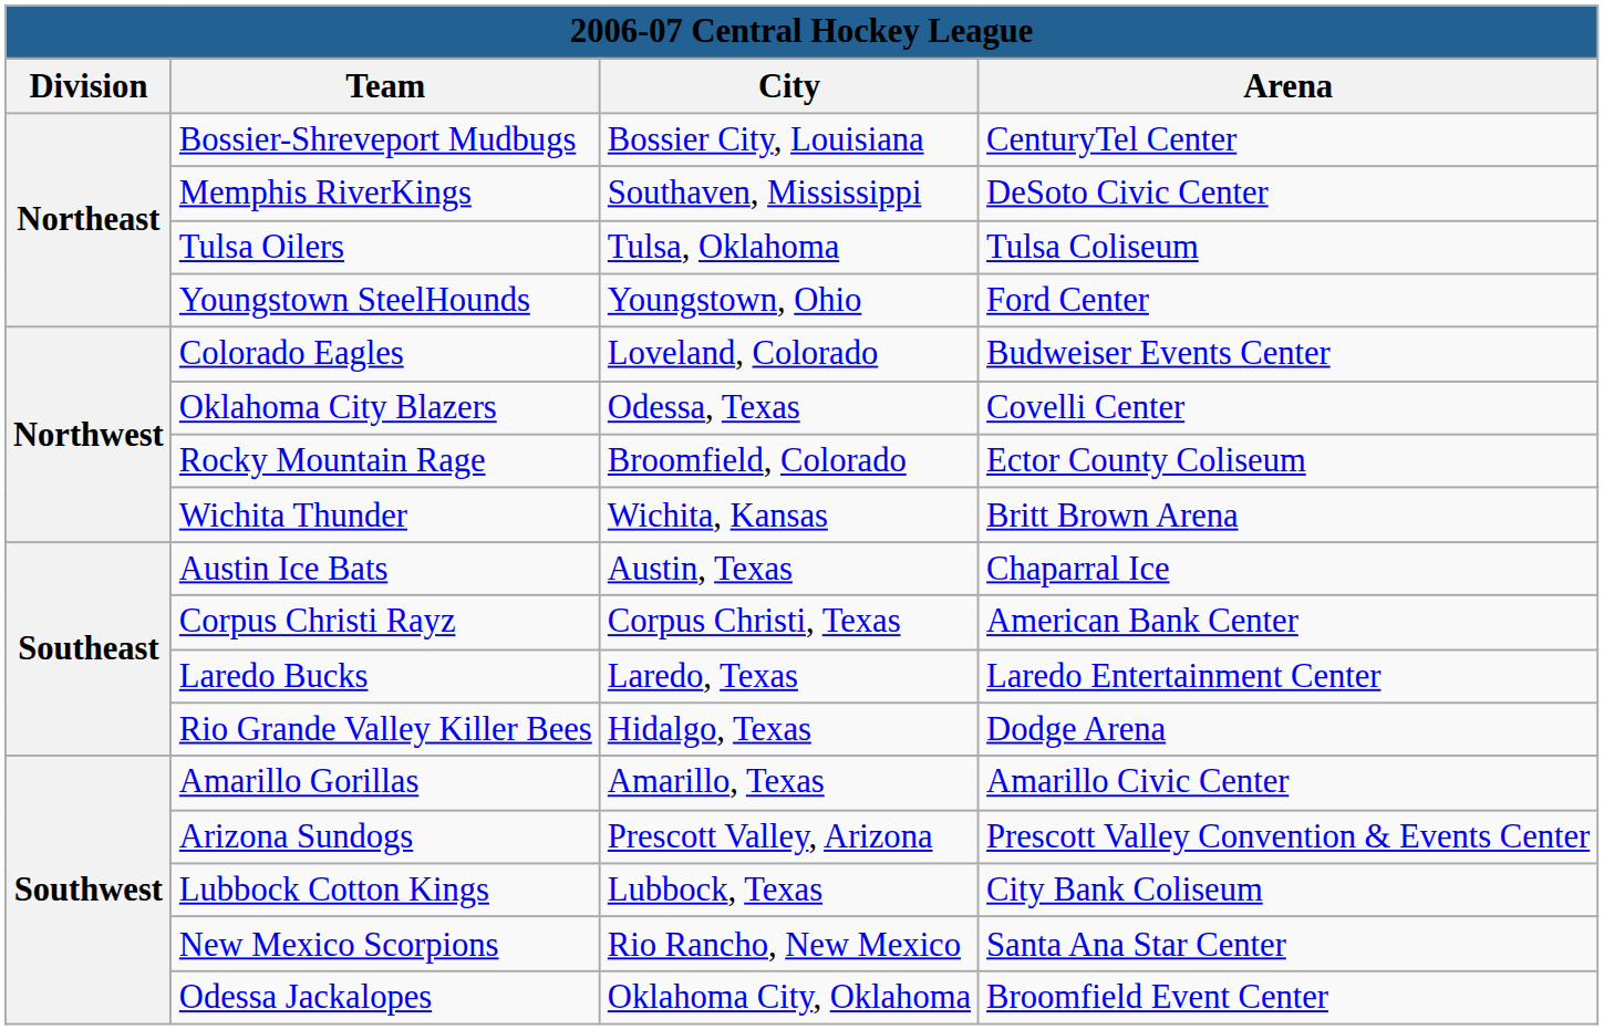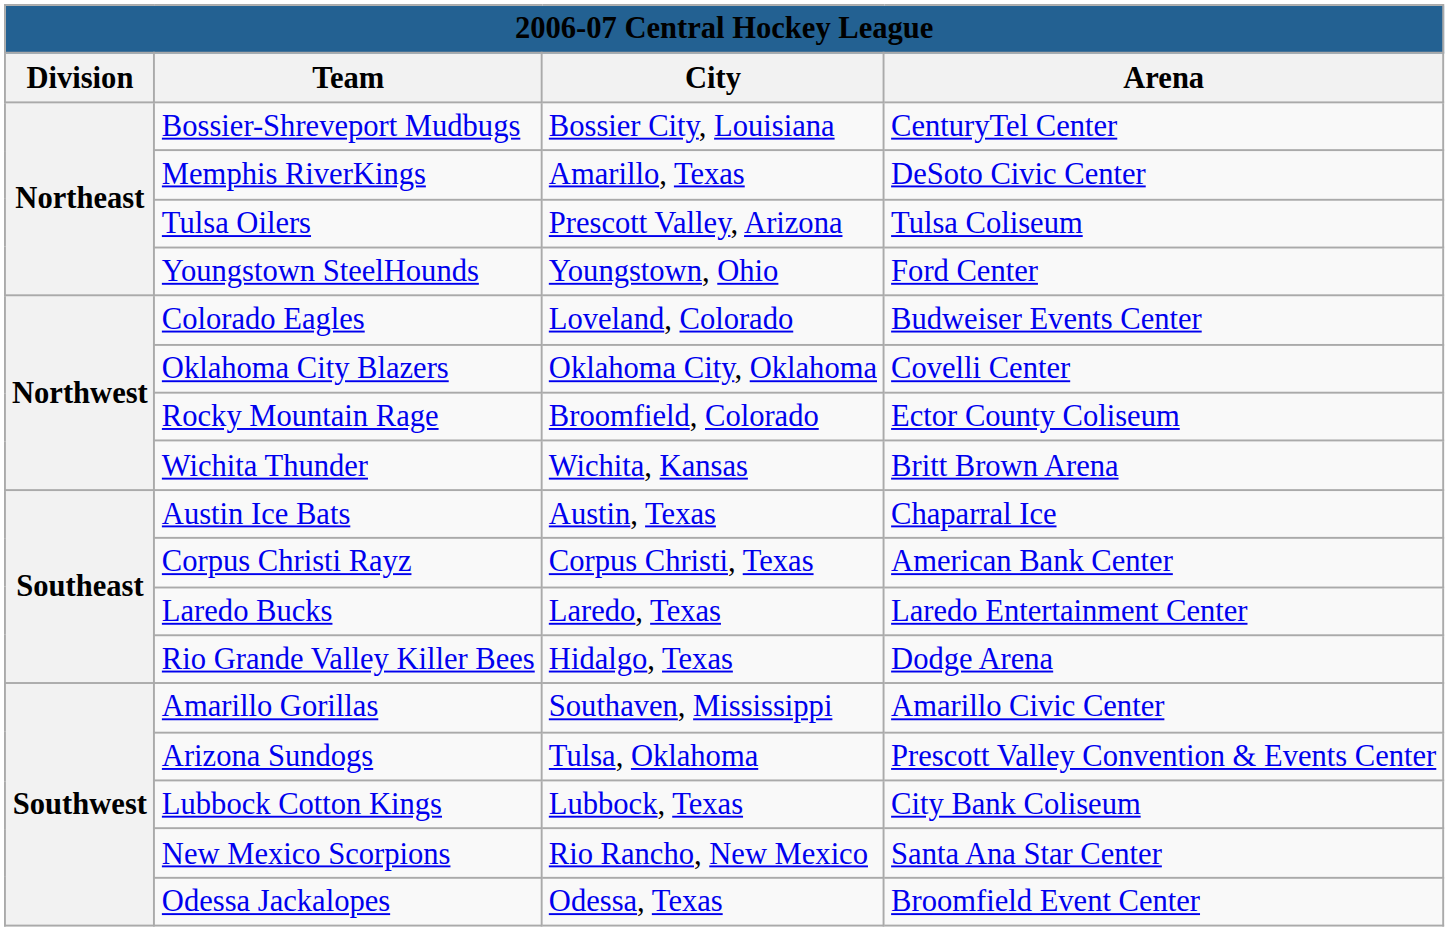Memphis RiverKings | City: Southaven, Mississippi -> Amarillo, Texas
Tulsa Oilers | City: Tulsa, Oklahoma -> Prescott Valley, Arizona
Oklahoma City Blazers | City: Odessa, Texas -> Oklahoma City, Oklahoma
Amarillo Gorillas | City: Amarillo, Texas -> Southaven, Mississippi
Arizona Sundogs | City: Prescott Valley, Arizona -> Tulsa, Oklahoma
Odessa Jackalopes | City: Oklahoma City, Oklahoma -> Odessa, Texas
